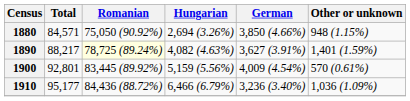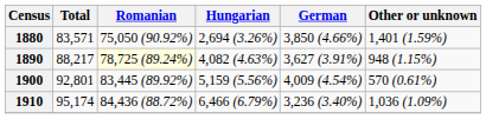1880 | Total: 84,571 -> 83,571
1880 | Other or unknown: 948 (1.15%) -> 1,401 (1.59%)
1890 | Other or unknown: 1,401 (1.59%) -> 948 (1.15%)
1910 | Total: 95,177 -> 95,174
